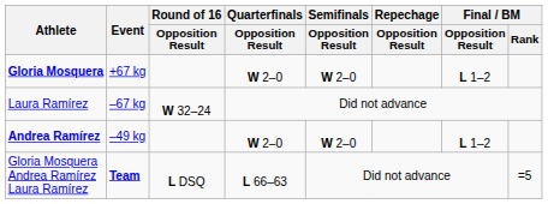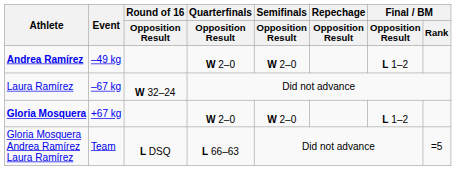rows swapped: Andrea Ramírez <-> Gloria Mosquera
Gloria Mosquera Andrea Ramírez Laura Ramírez | Event: bold -> normal
